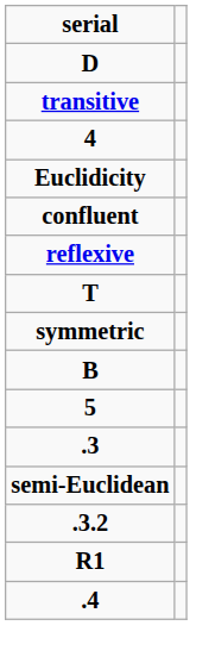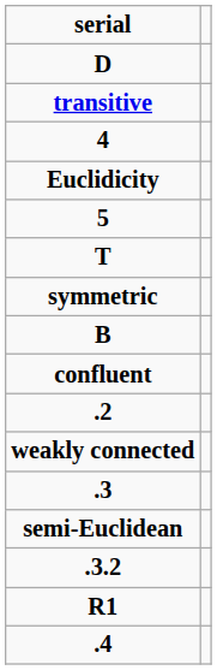rows swapped: 5 <-> confluent
- row: reflexive
+ row: .2
+ row: weakly connected
